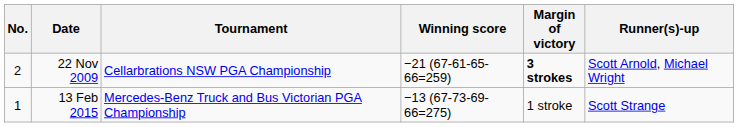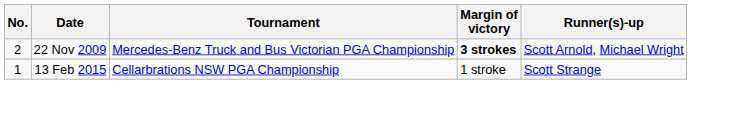- column: Winning score | −21 (67-61-65-66=259) | −13 (67-73-69-66=275)
22 Nov 2009 | Tournament: Cellarbrations NSW PGA Championship -> Mercedes-Benz Truck and Bus Victorian PGA Championship
13 Feb 2015 | Tournament: Mercedes-Benz Truck and Bus Victorian PGA Championship -> Cellarbrations NSW PGA Championship
